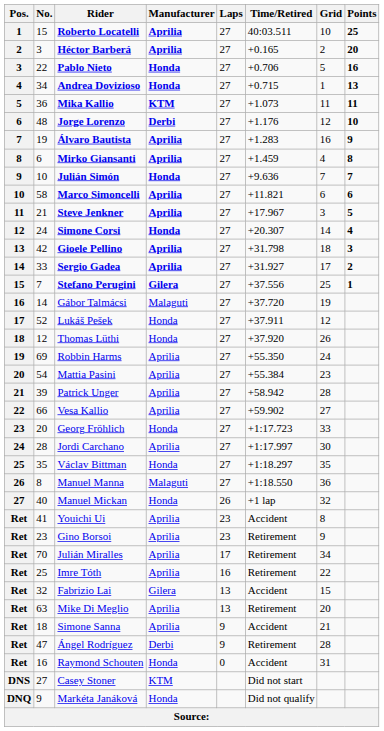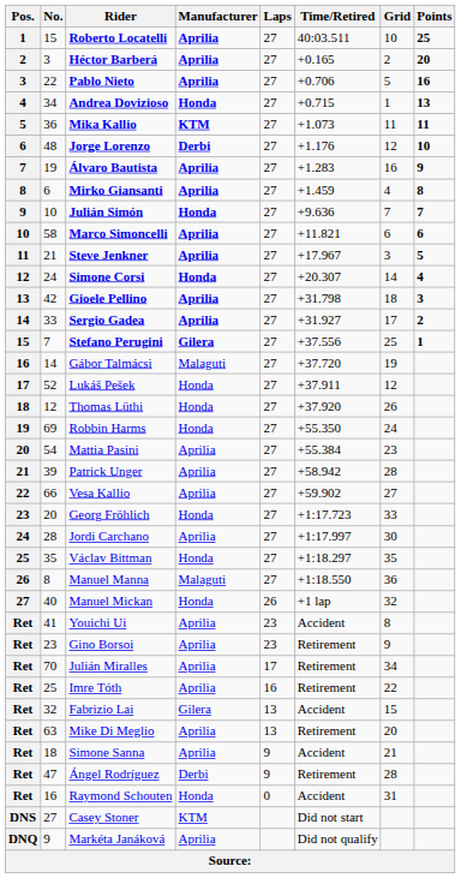Pablo Nieto | Manufacturer: Honda -> Aprilia
Robbin Harms | Manufacturer: Aprilia -> Honda
Markéta Janáková | Manufacturer: Honda -> Aprilia
